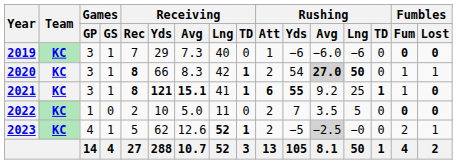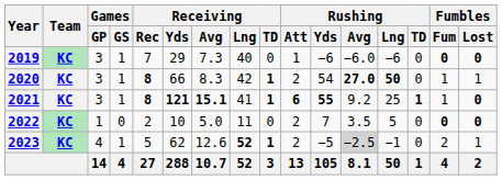2020 | Rushing / Avg: lightgrey background -> no background
2023 | Rushing / Lng: −0 -> −1
